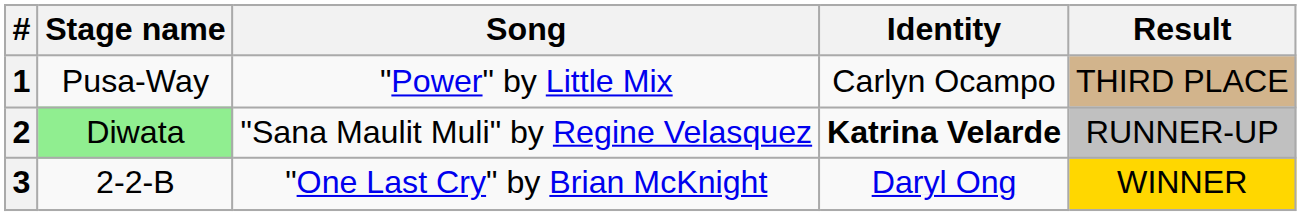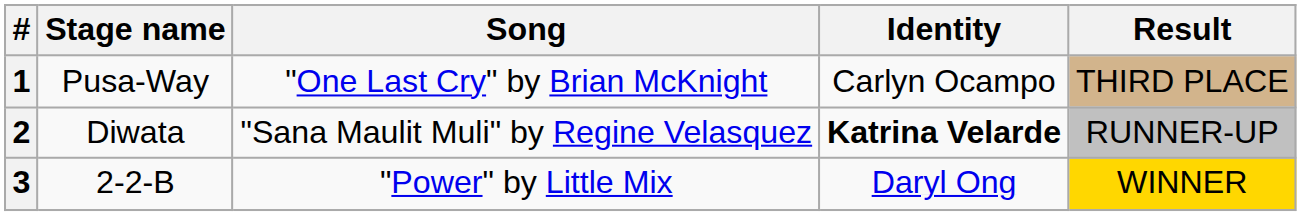1 | Song: "Power" by Little Mix -> "One Last Cry" by Brian McKnight
2 | Stage name: lightgreen background -> no background
3 | Song: "One Last Cry" by Brian McKnight -> "Power" by Little Mix
